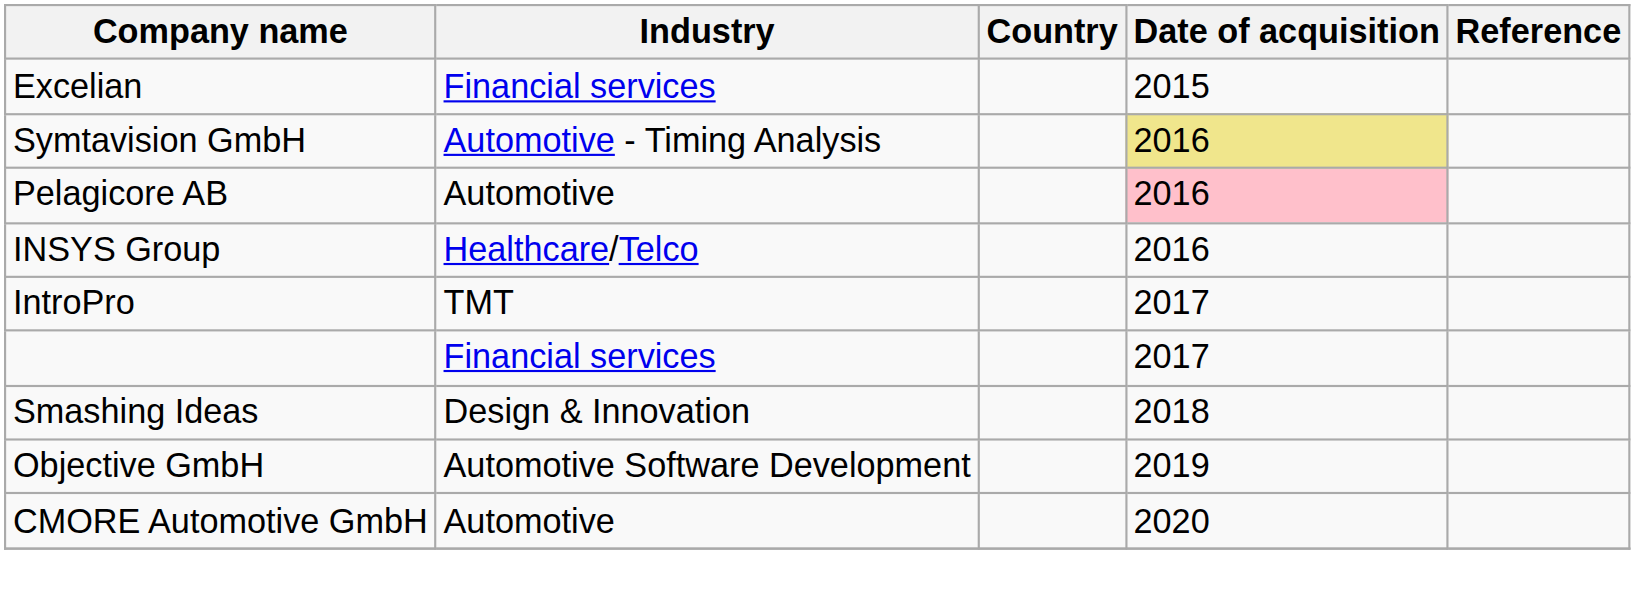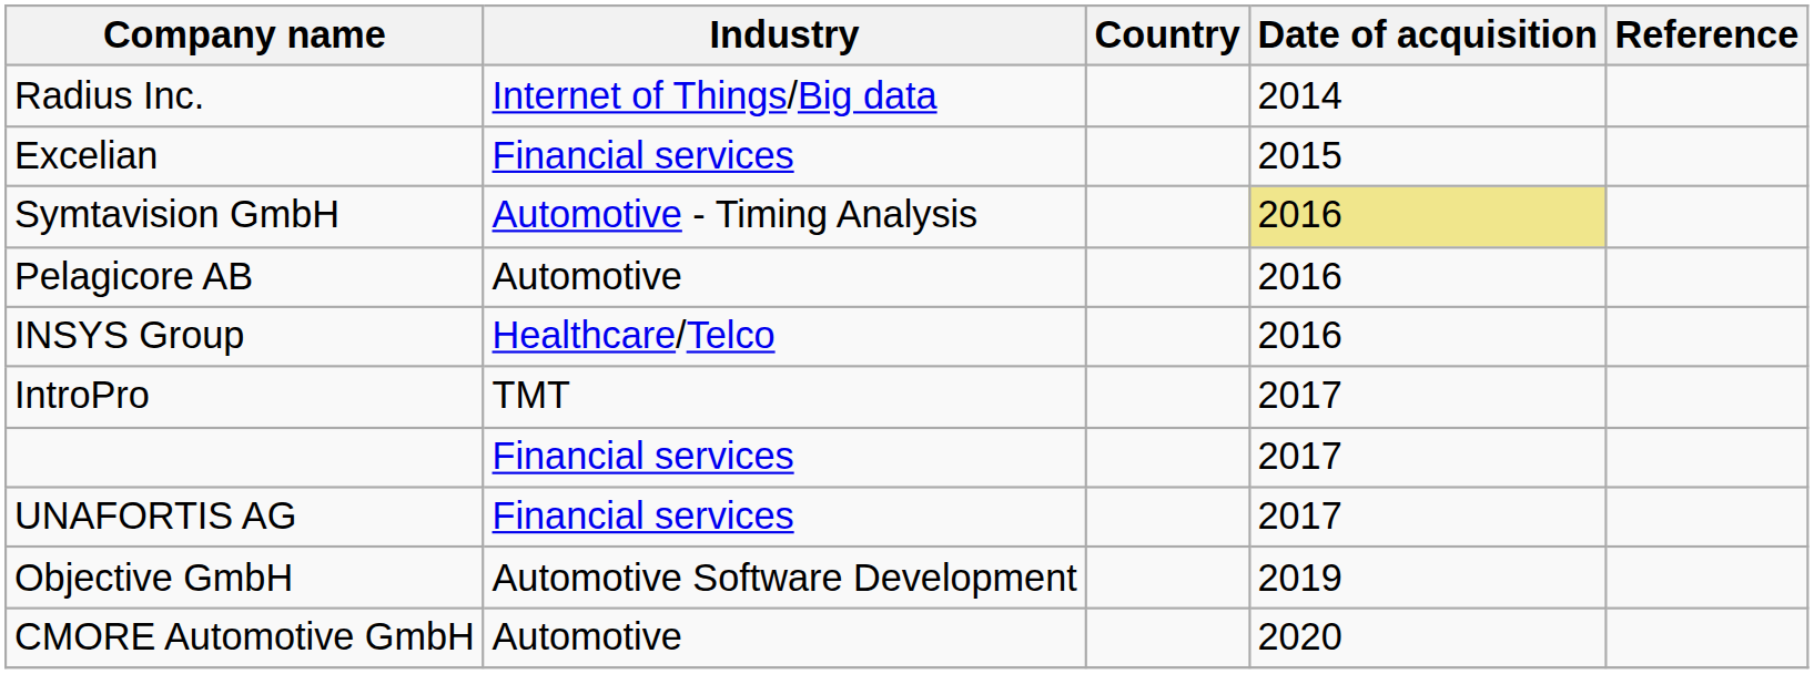+ row: Radius Inc. | Internet of Things/Big data | 2014
Pelagicore AB | Date of acquisition: pink background -> no background
+ row: UNAFORTIS AG | Financial services | 2017
- row: Smashing Ideas | Design & Innovation | 2018
